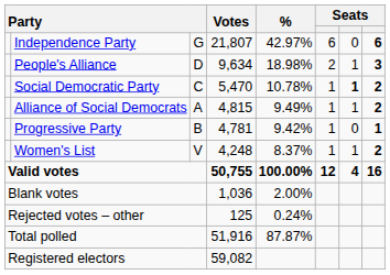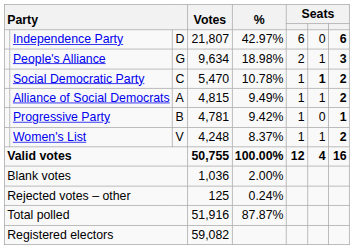Independence Party | column 3: G -> D
People's Alliance | column 3: D -> G
